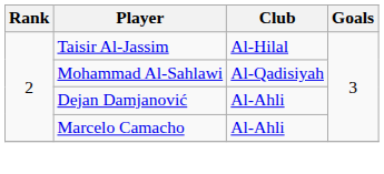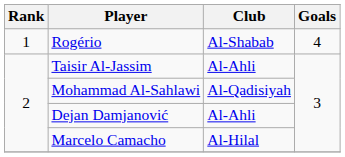+ row: 1 | Rogério | Al-Shabab | 4
Taisir Al-Jassim | Club: Al-Hilal -> Al-Ahli
Marcelo Camacho | Club: Al-Ahli -> Al-Hilal
